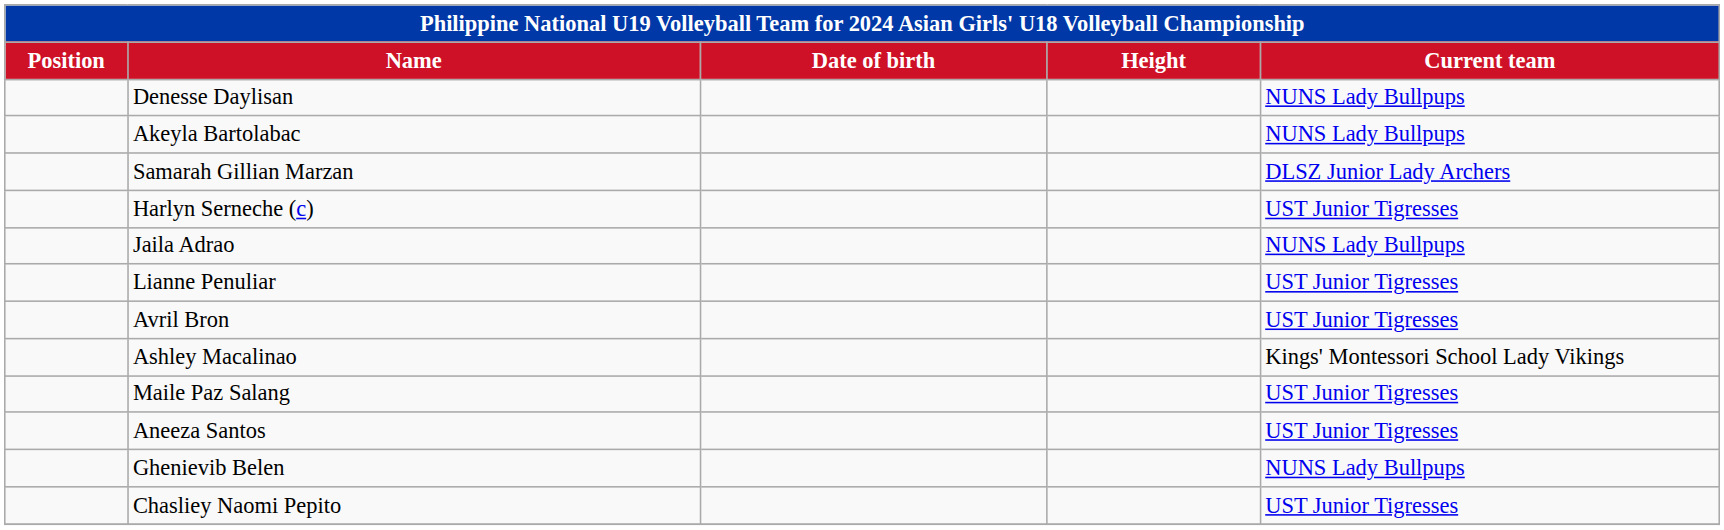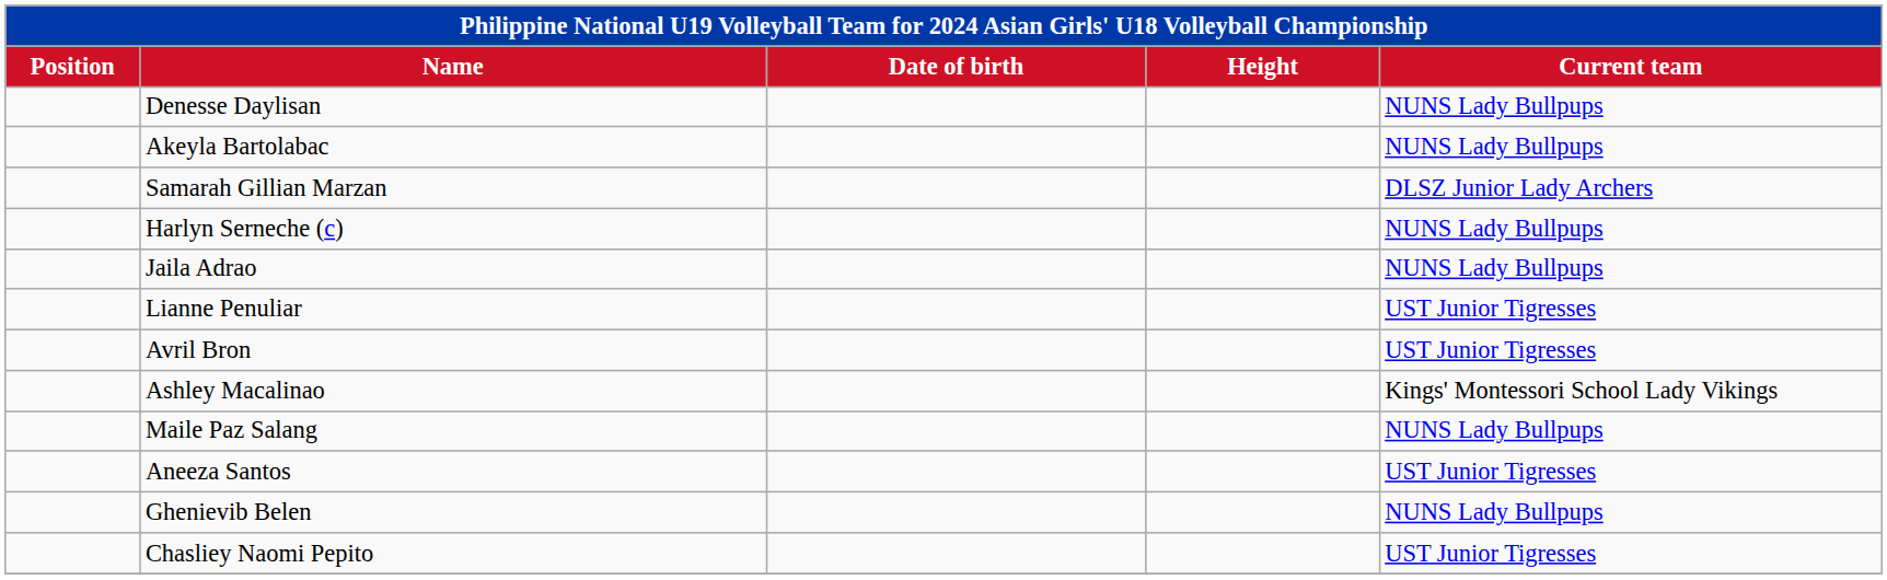Harlyn Serneche (c) | Current team: UST Junior Tigresses -> NUNS Lady Bullpups
Maile Paz Salang | Current team: UST Junior Tigresses -> NUNS Lady Bullpups
